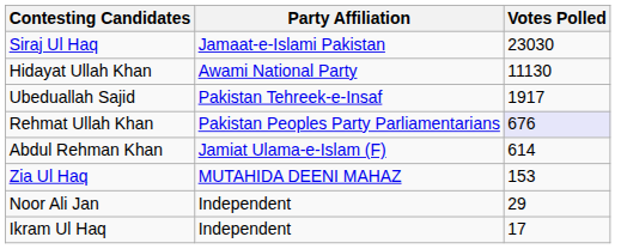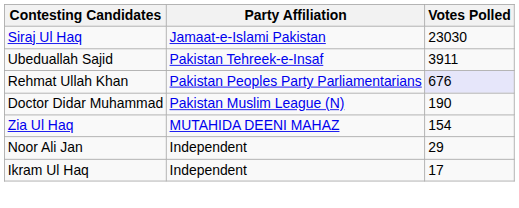- row: Hidayat Ullah Khan | Awami National Party | 11130
Ubeduallah Sajid | Votes Polled: 1917 -> 3911
- row: Abdul Rehman Khan | Jamiat Ulama-e-Islam (F) | 614
+ row: Doctor Didar Muhammad | Pakistan Muslim League (N) | 190
Zia Ul Haq | Votes Polled: 153 -> 154
